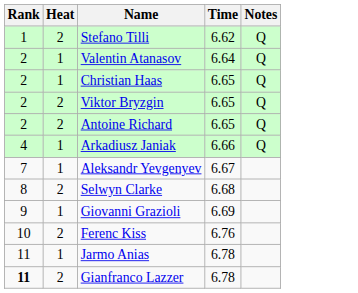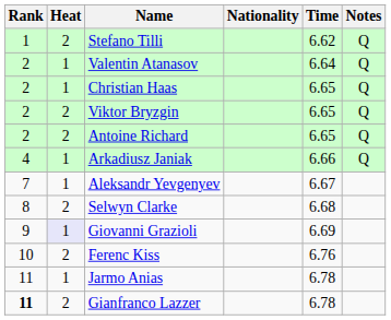+ column: Nationality
Giovanni Grazioli | Heat: no background -> lavender background
